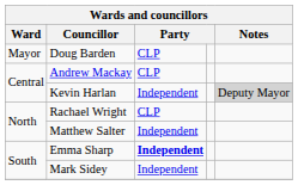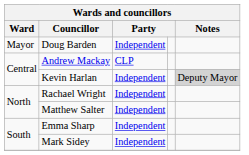Doug Barden | column 3: CLP -> Independent
Rachael Wright | column 3: CLP -> Independent
Emma Sharp | column 3: bold -> normal
